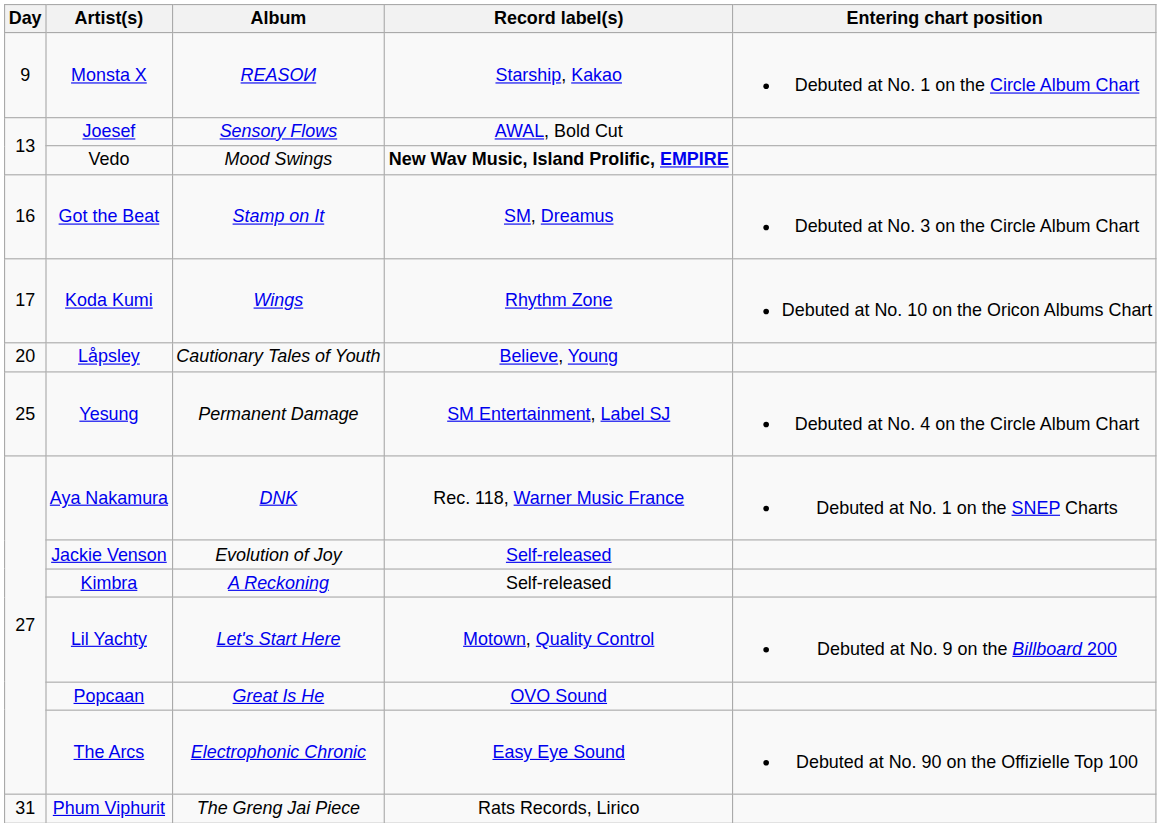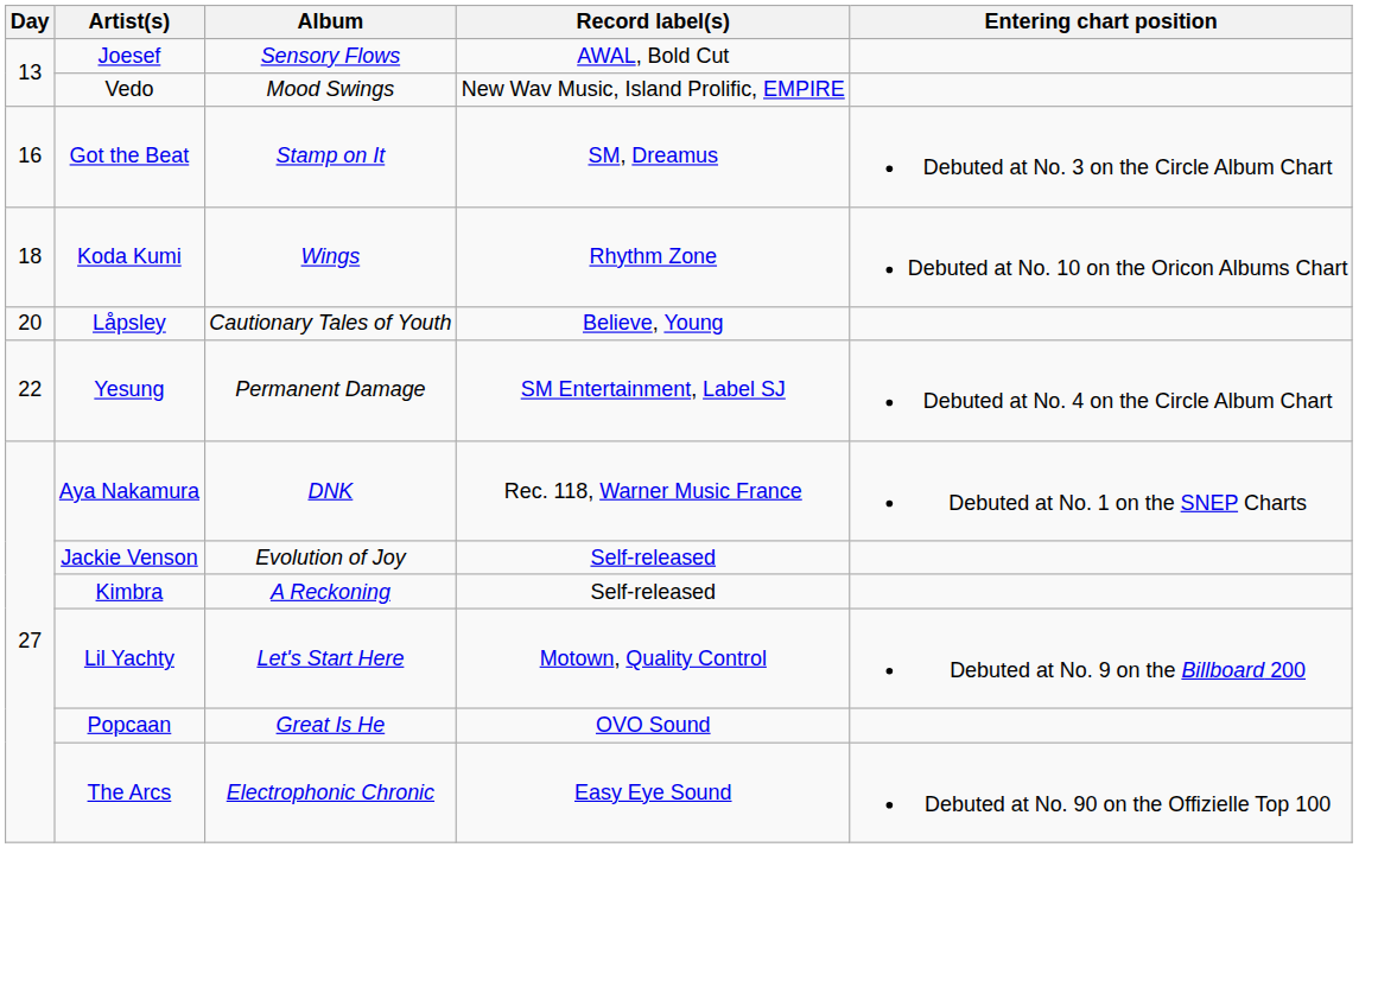- row: 9 | Monsta X | REASOИ | Starship, Kakao | Debuted at No. 1 on the Circle Album Chart
Vedo | Record label(s): bold -> normal
Koda Kumi | Day: 17 -> 18
Yesung | Day: 25 -> 22
- row: 31 | Phum Viphurit | The Greng Jai Piece | Rats Records, Lirico
